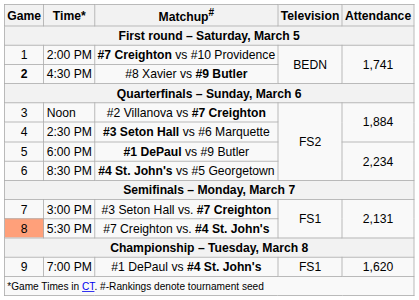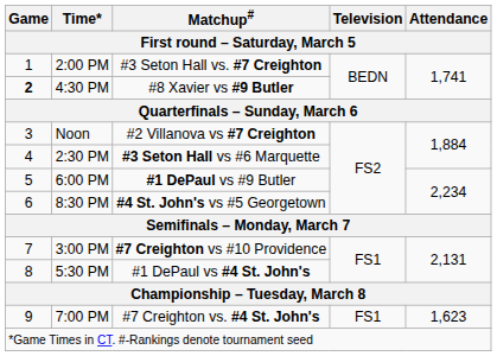2:00 PM | Matchup# / First round – Saturday, March 5: #7 Creighton vs #10 Providence -> #3 Seton Hall vs. #7 Creighton
3:00 PM | Matchup# / First round – Saturday, March 5: #3 Seton Hall vs. #7 Creighton -> #7 Creighton vs #10 Providence
5:30 PM | Game / First round – Saturday, March 5: lightsalmon background -> no background
5:30 PM | Matchup# / First round – Saturday, March 5: #7 Creighton vs. #4 St. John's -> #1 DePaul vs #4 St. John's
7:00 PM | Matchup# / First round – Saturday, March 5: #1 DePaul vs #4 St. John's -> #7 Creighton vs. #4 St. John's
7:00 PM | Attendance / First round – Saturday, March 5: 1,620 -> 1,623
